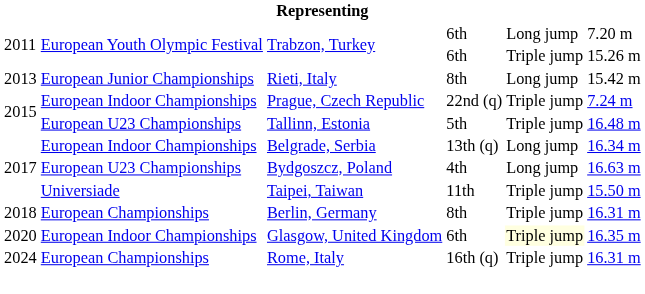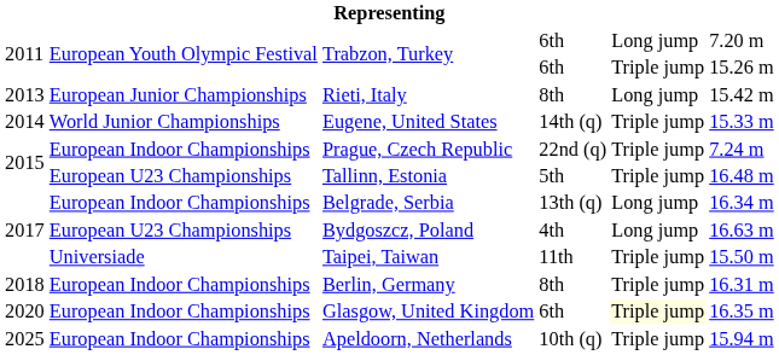+ row: 2014 | World Junior Championships | Eugene, United States | 14th (q) | Triple jump | 15.33 m
Berlin, Germany | column 2: European Championships -> European Indoor Championships
- row: 2024 | European Championships | Rome, Italy | 16th (q) | Triple jump | 16.31 m
+ row: 2025 | European Indoor Championships | Apeldoorn, Netherlands | 10th (q) | Triple jump | 15.94 m
